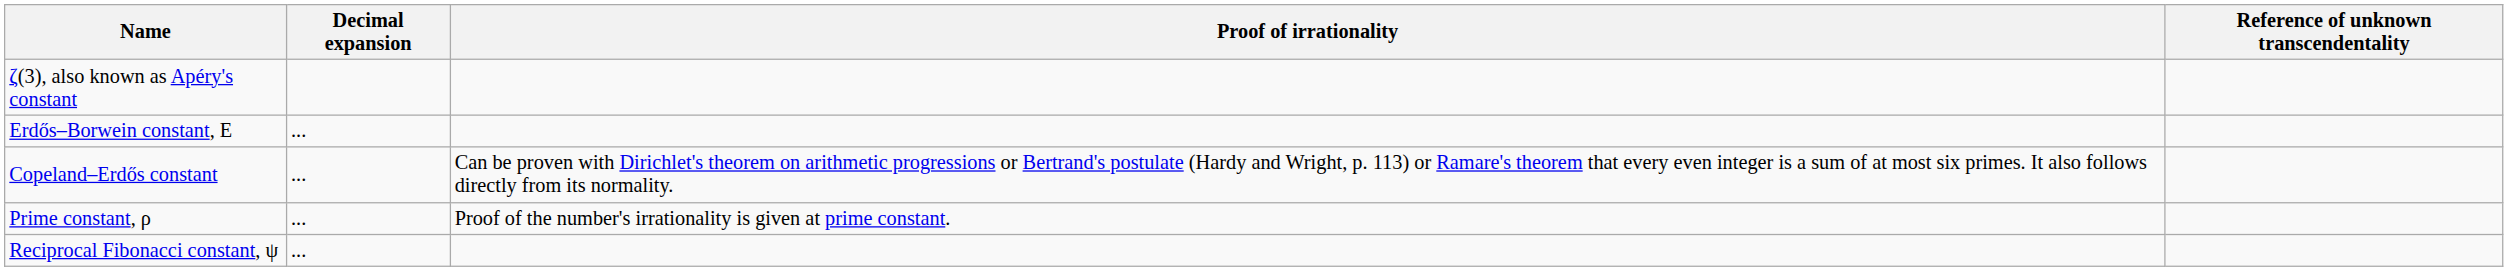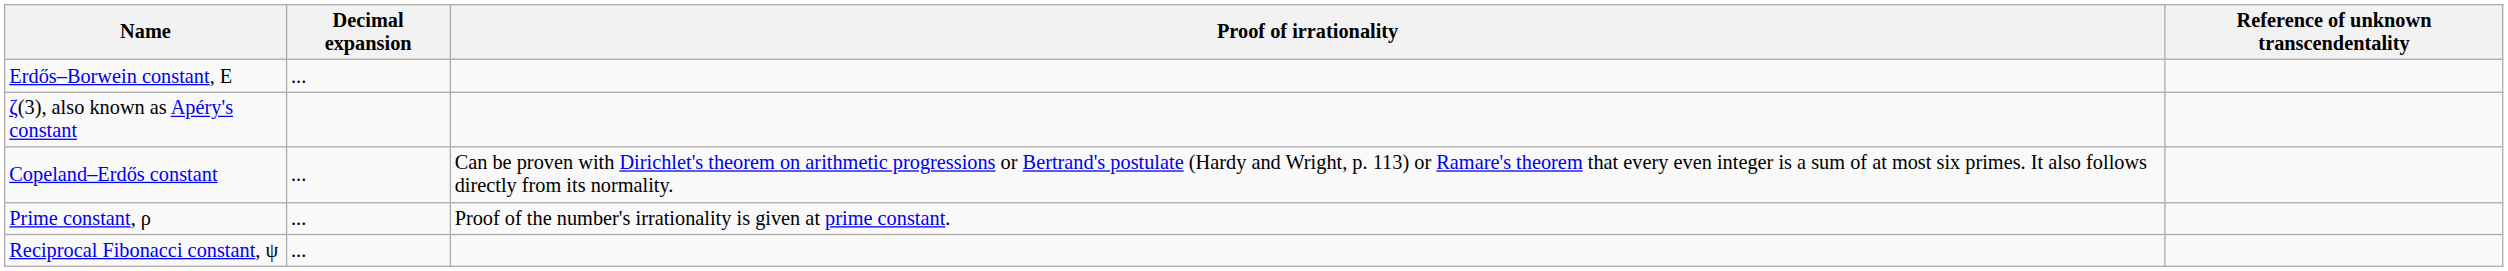rows swapped: ζ(3), also known as Apéry's constant <-> Erdős–Borwein constant, E
